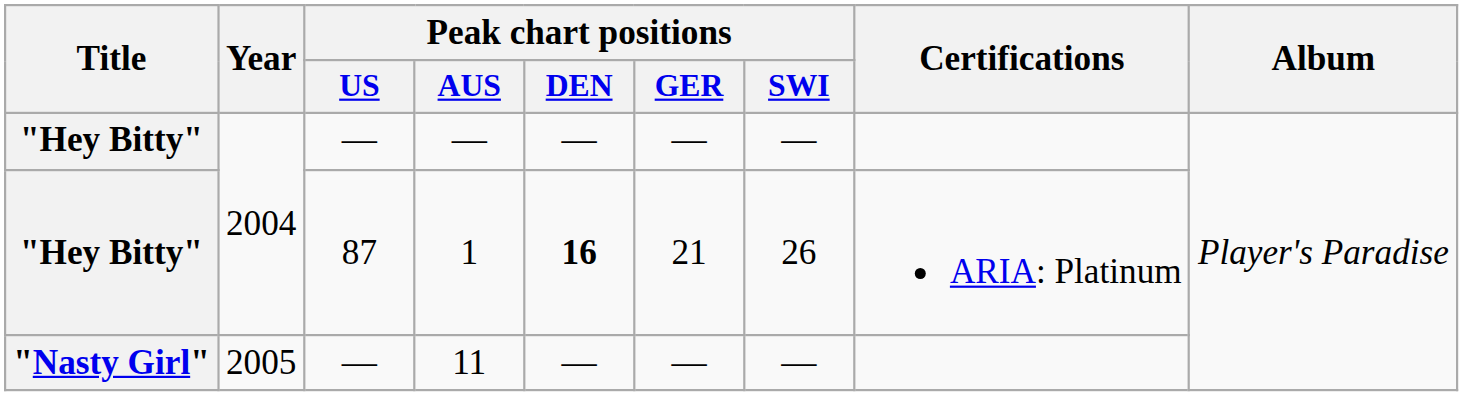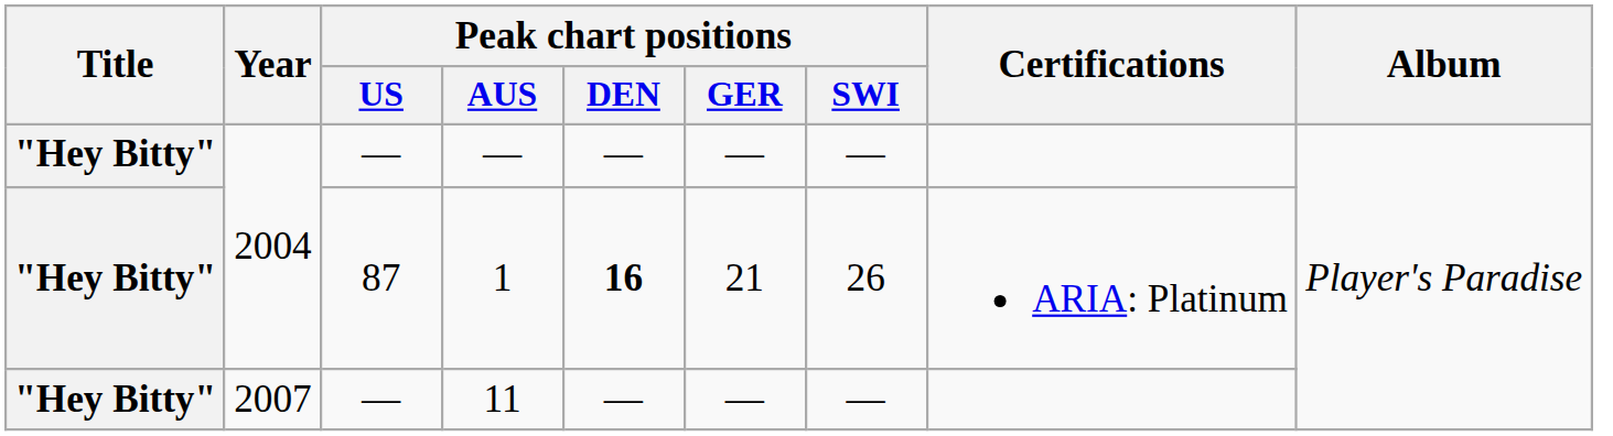11 | Title: "Nasty Girl" -> "Hey Bitty"
11 | Year: 2005 -> 2007
